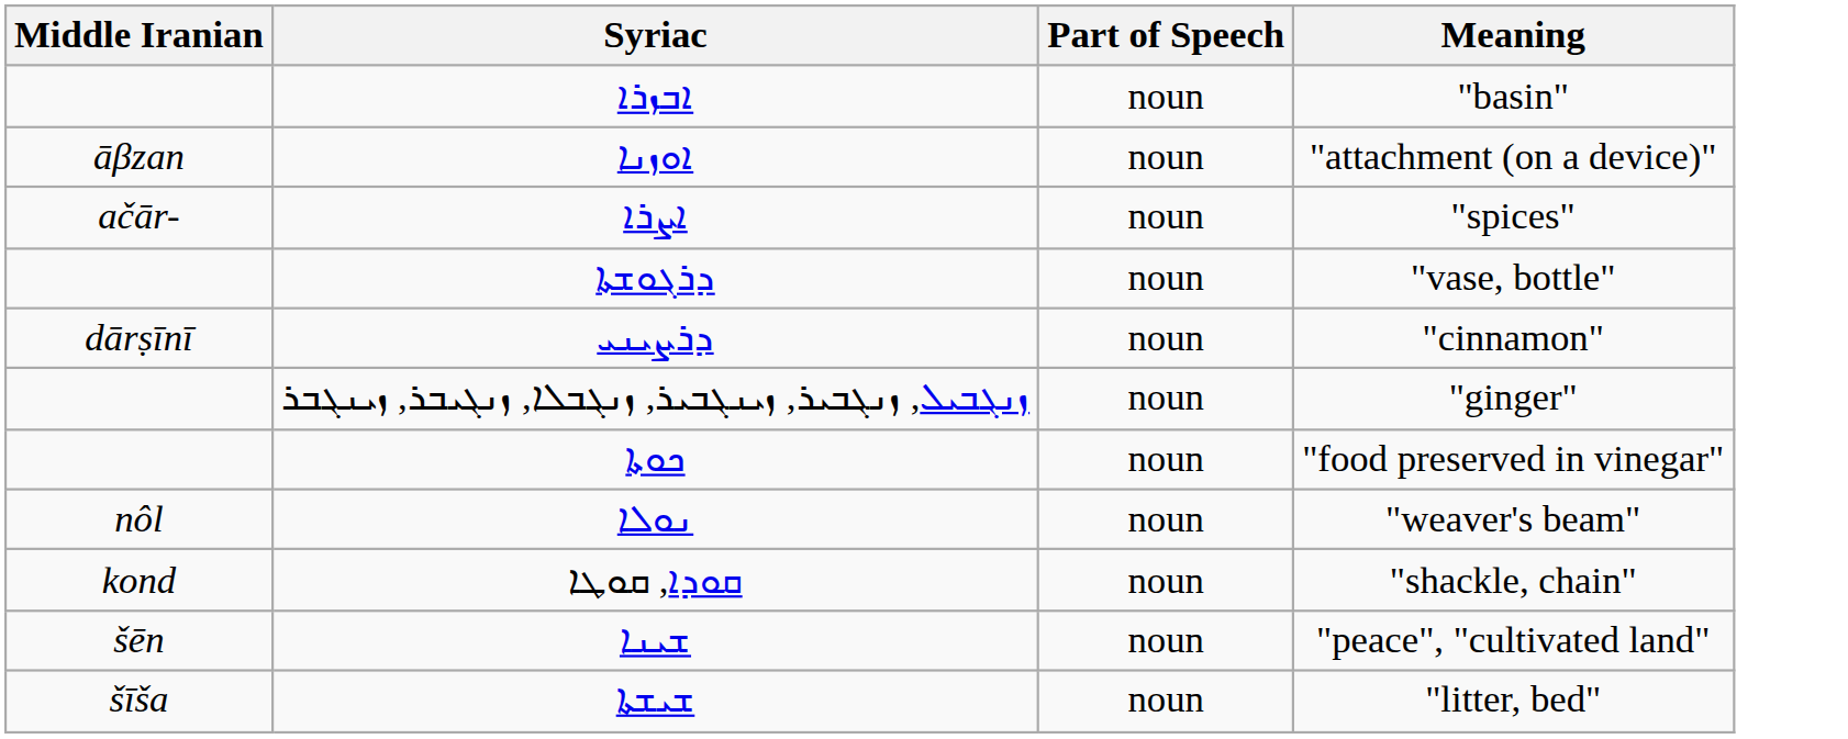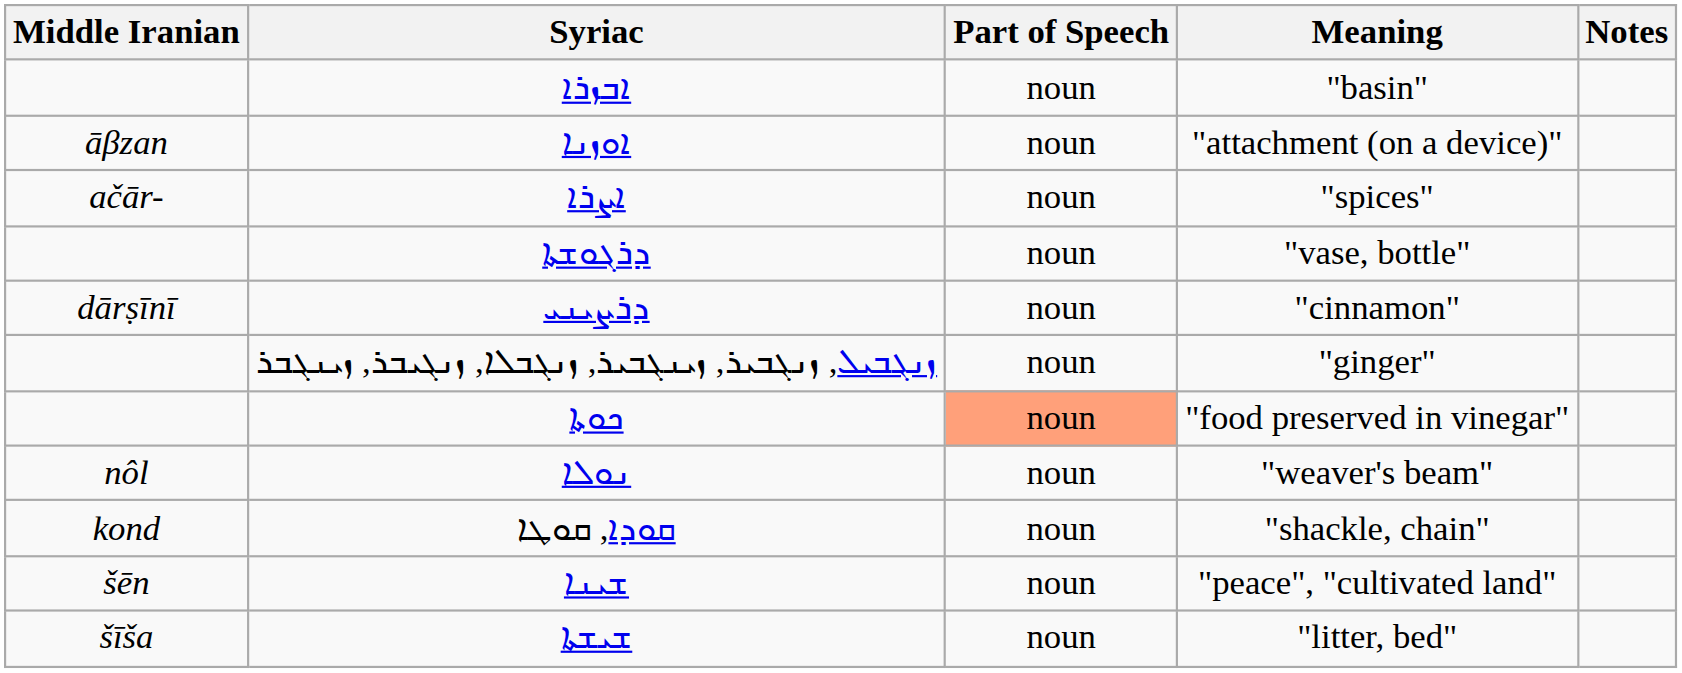+ column: Notes
ܟܘܬܐ | Part of Speech: no background -> lightsalmon background
